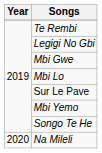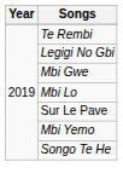- row: 2020 | Na Mileli
